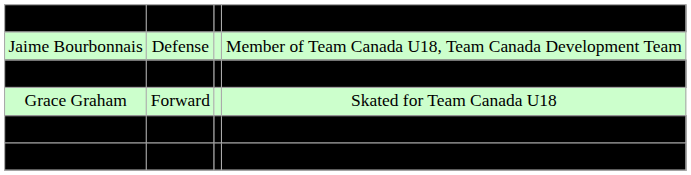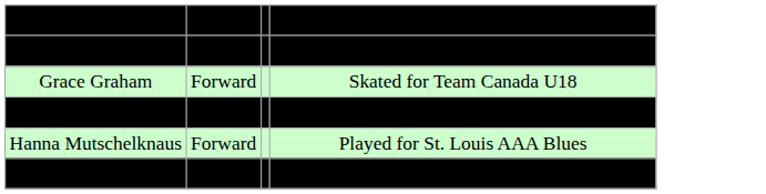- row: Jaime Bourbonnais | Defense | Member of Team Canada U18, Team Canada Development Team
+ row: Hanna Mutschelknaus | Forward | Played for St. Louis AAA Blues
Kristin O'Neill | column 2: Forward -> Defense
